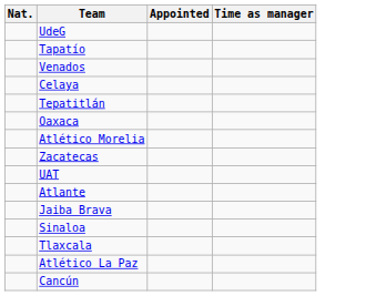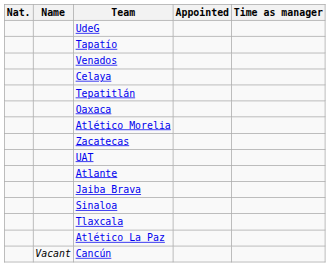+ column: Name | Vacant
